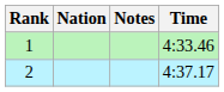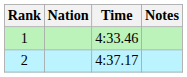columns swapped: Time <-> Notes
